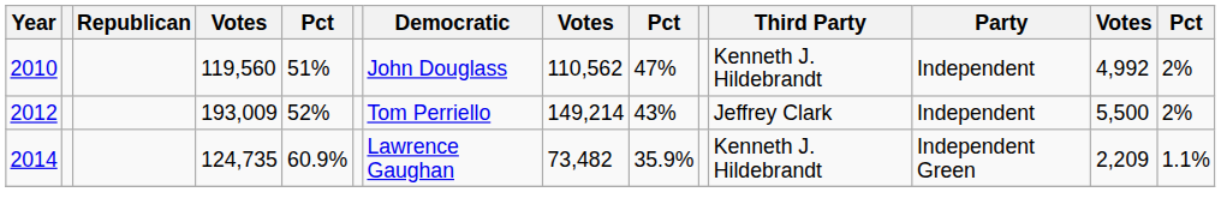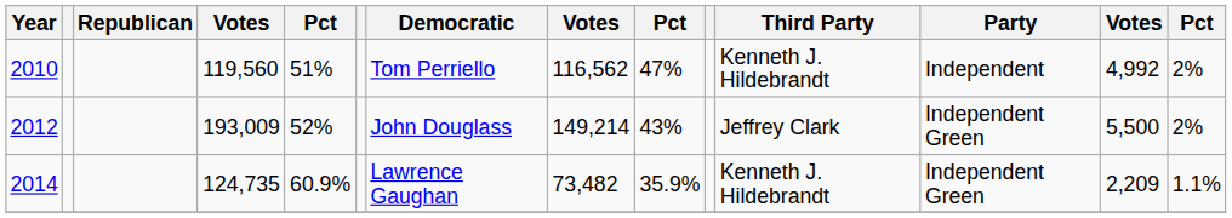2010 | Democratic: John Douglass -> Tom Perriello
2010 | column 8: 110,562 -> 116,562
2012 | Democratic: Tom Perriello -> John Douglass
2012 | Party: Independent -> Independent Green
